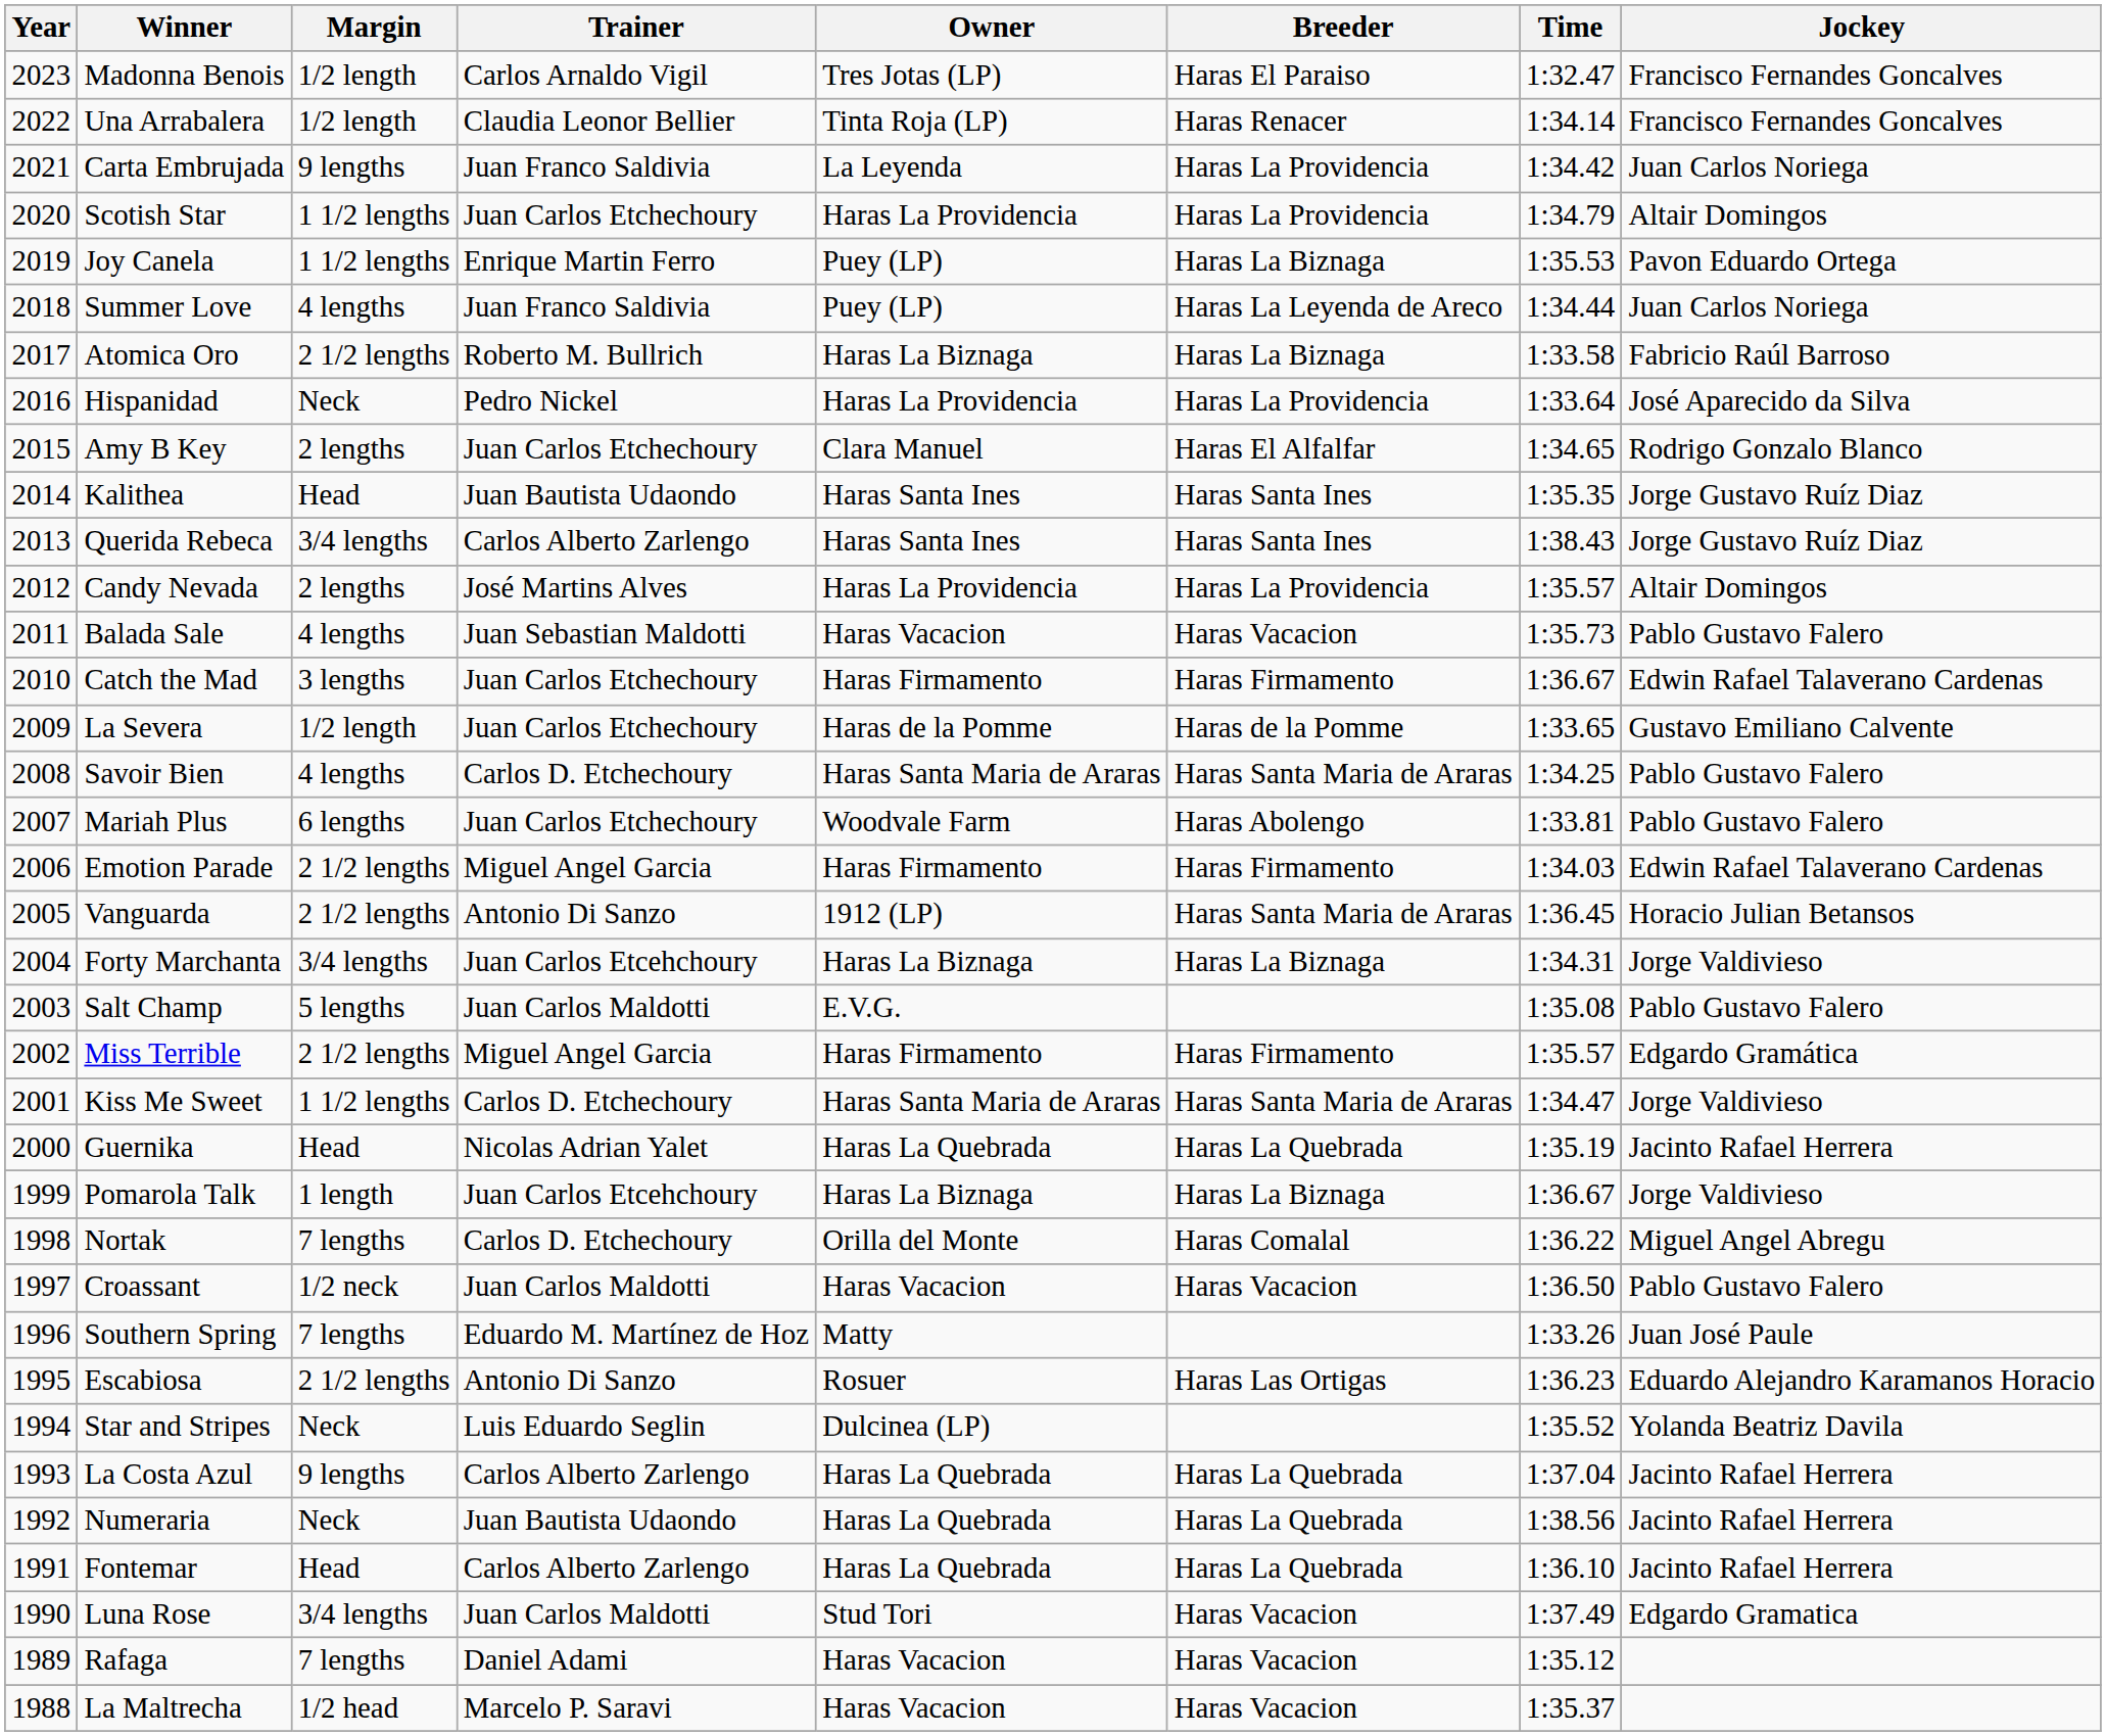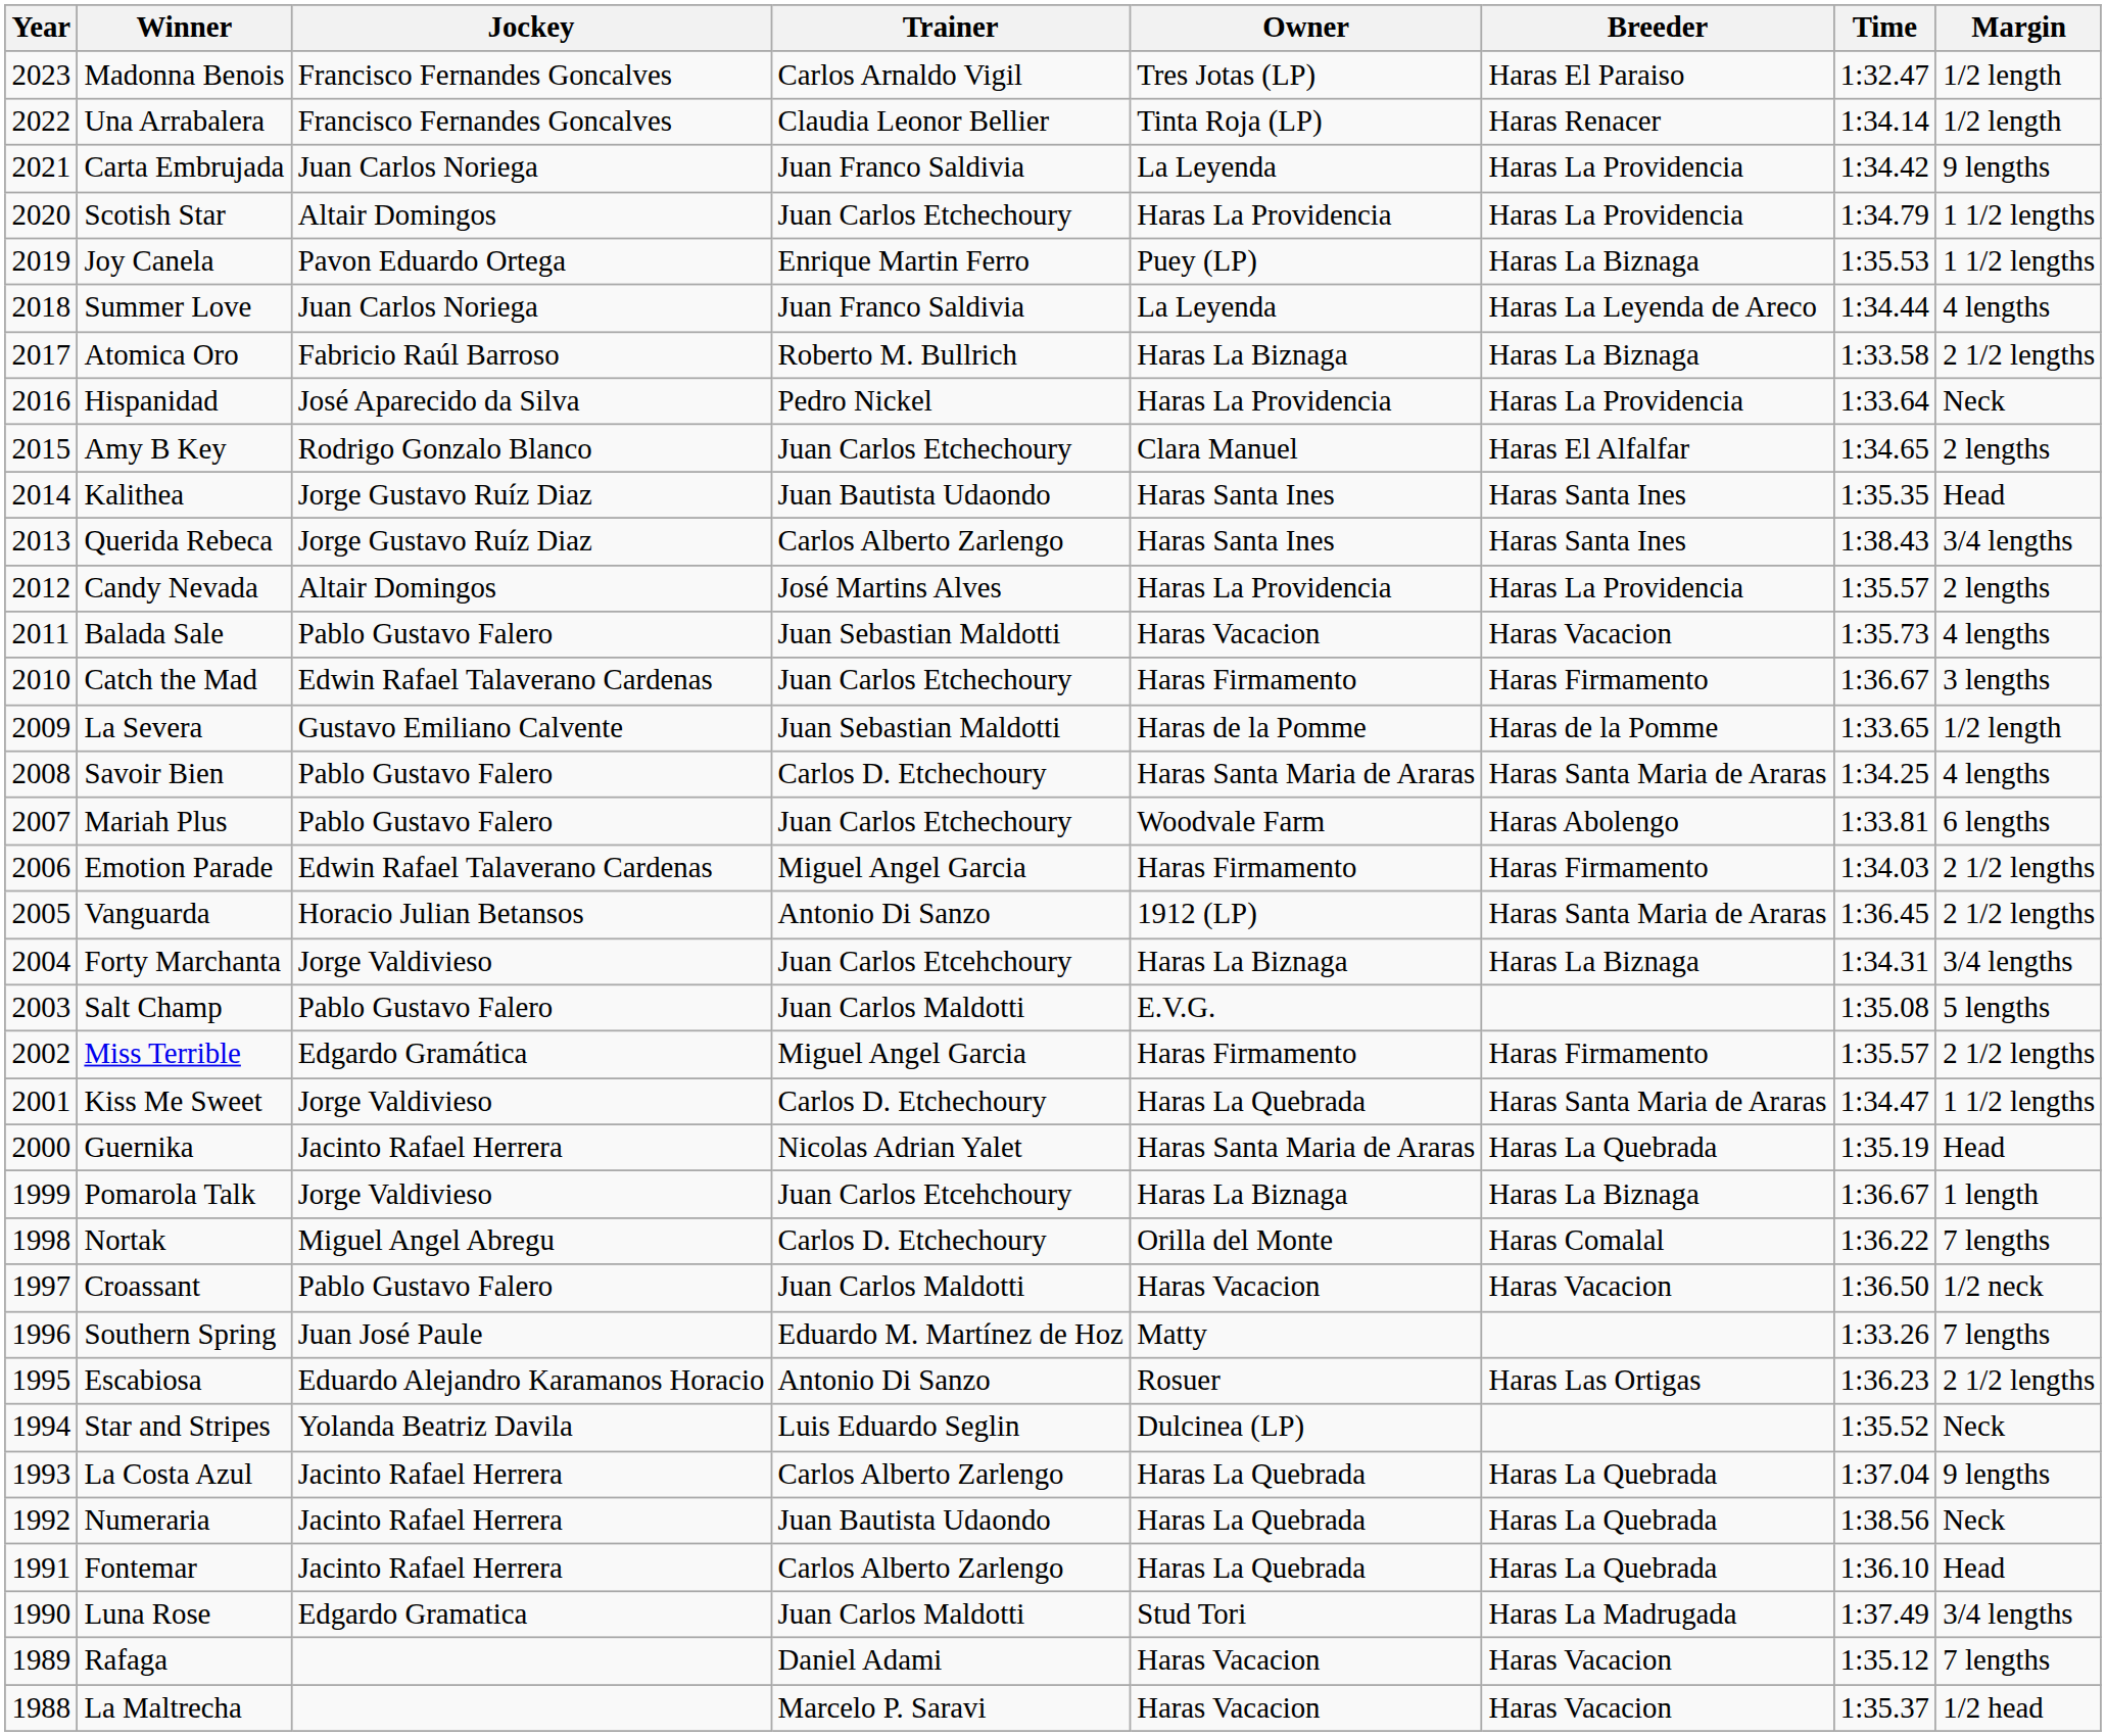columns swapped: Jockey <-> Margin
Summer Love | Owner: Puey (LP) -> La Leyenda
La Severa | Trainer: Juan Carlos Etchechoury -> Juan Sebastian Maldotti
Kiss Me Sweet | Owner: Haras Santa Maria de Araras -> Haras La Quebrada
Guernika | Owner: Haras La Quebrada -> Haras Santa Maria de Araras
Luna Rose | Breeder: Haras Vacacion -> Haras La Madrugada
